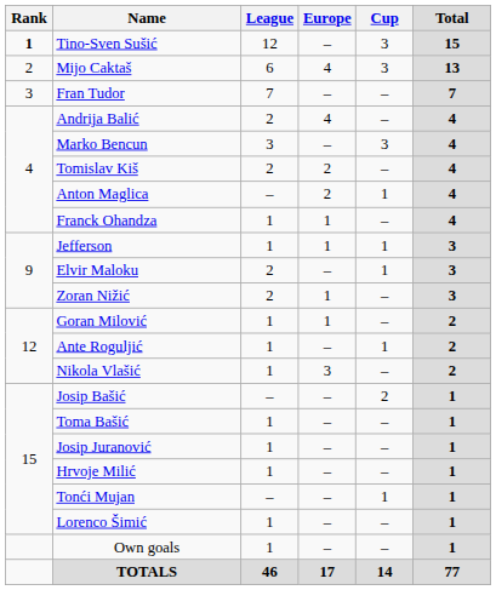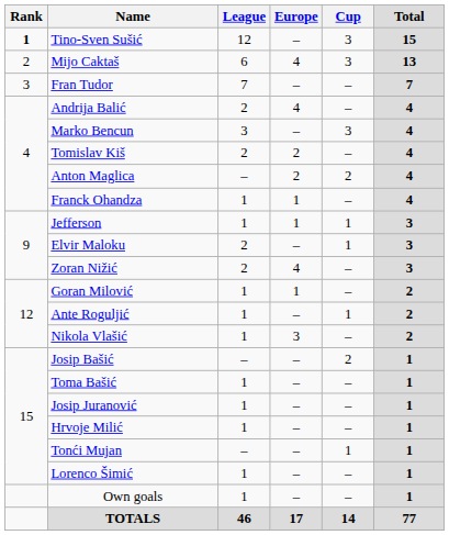Anton Maglica | Cup: 1 -> 2
Zoran Nižić | Europe: 1 -> 4
